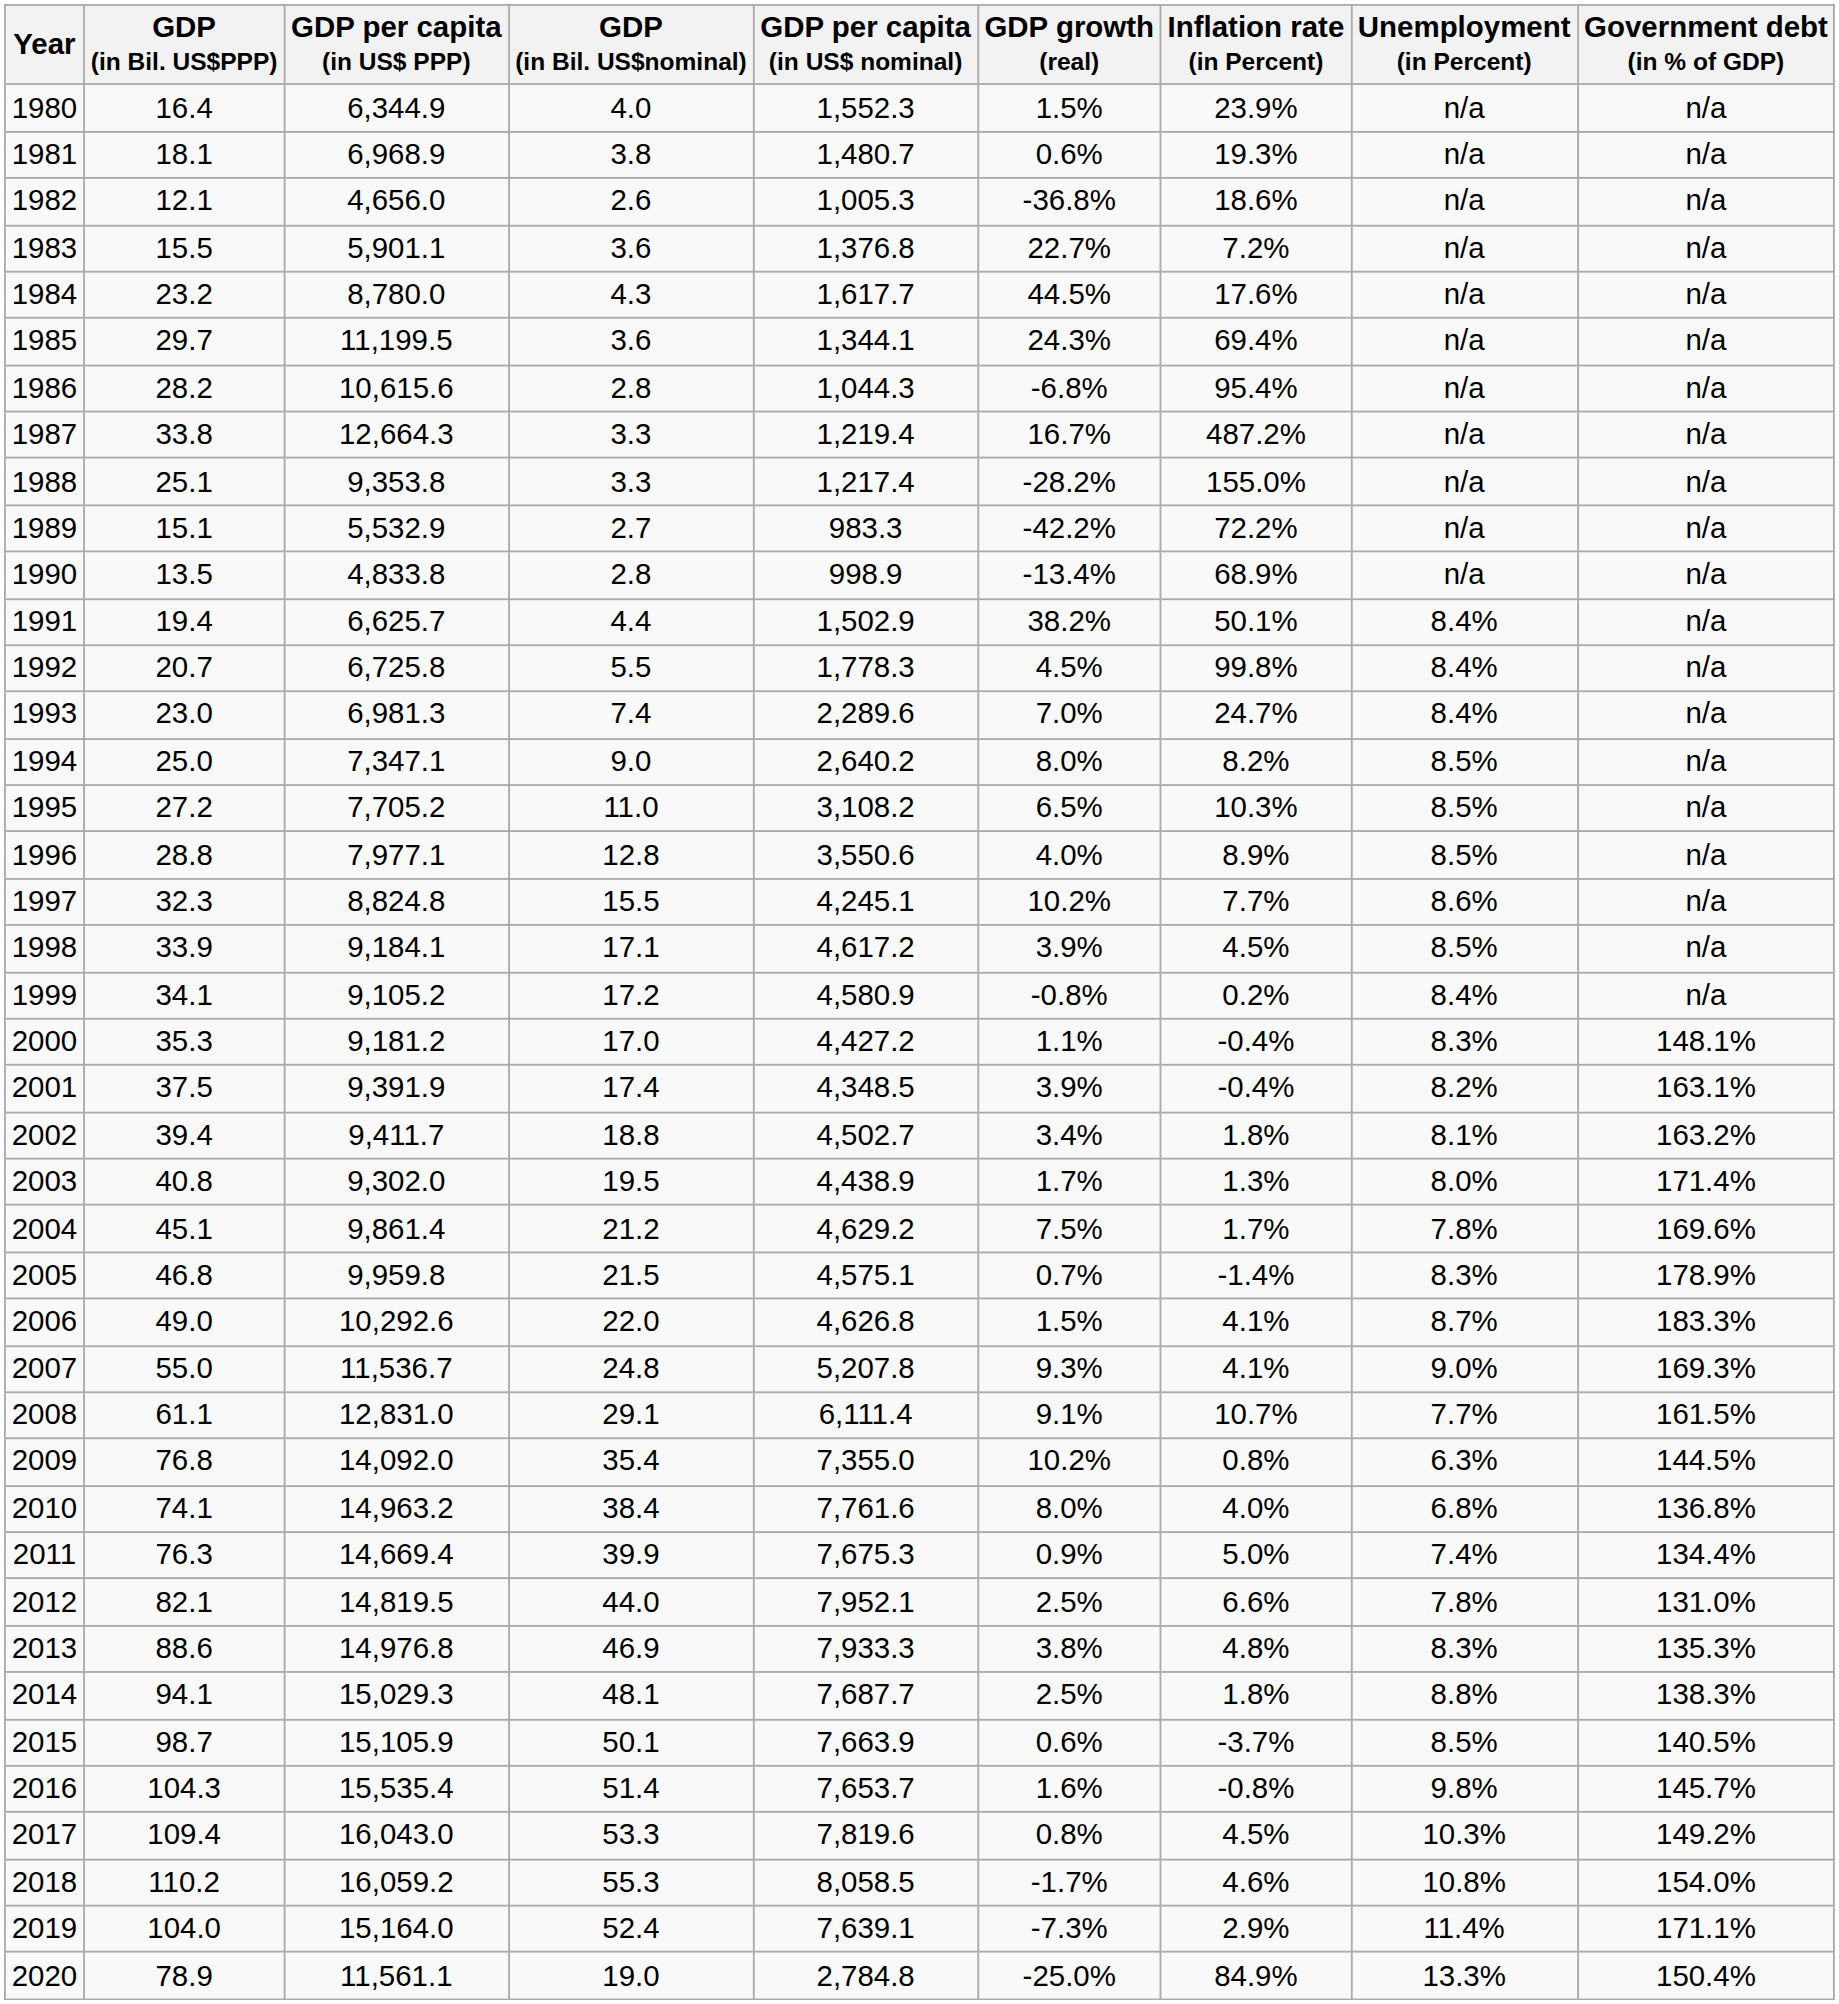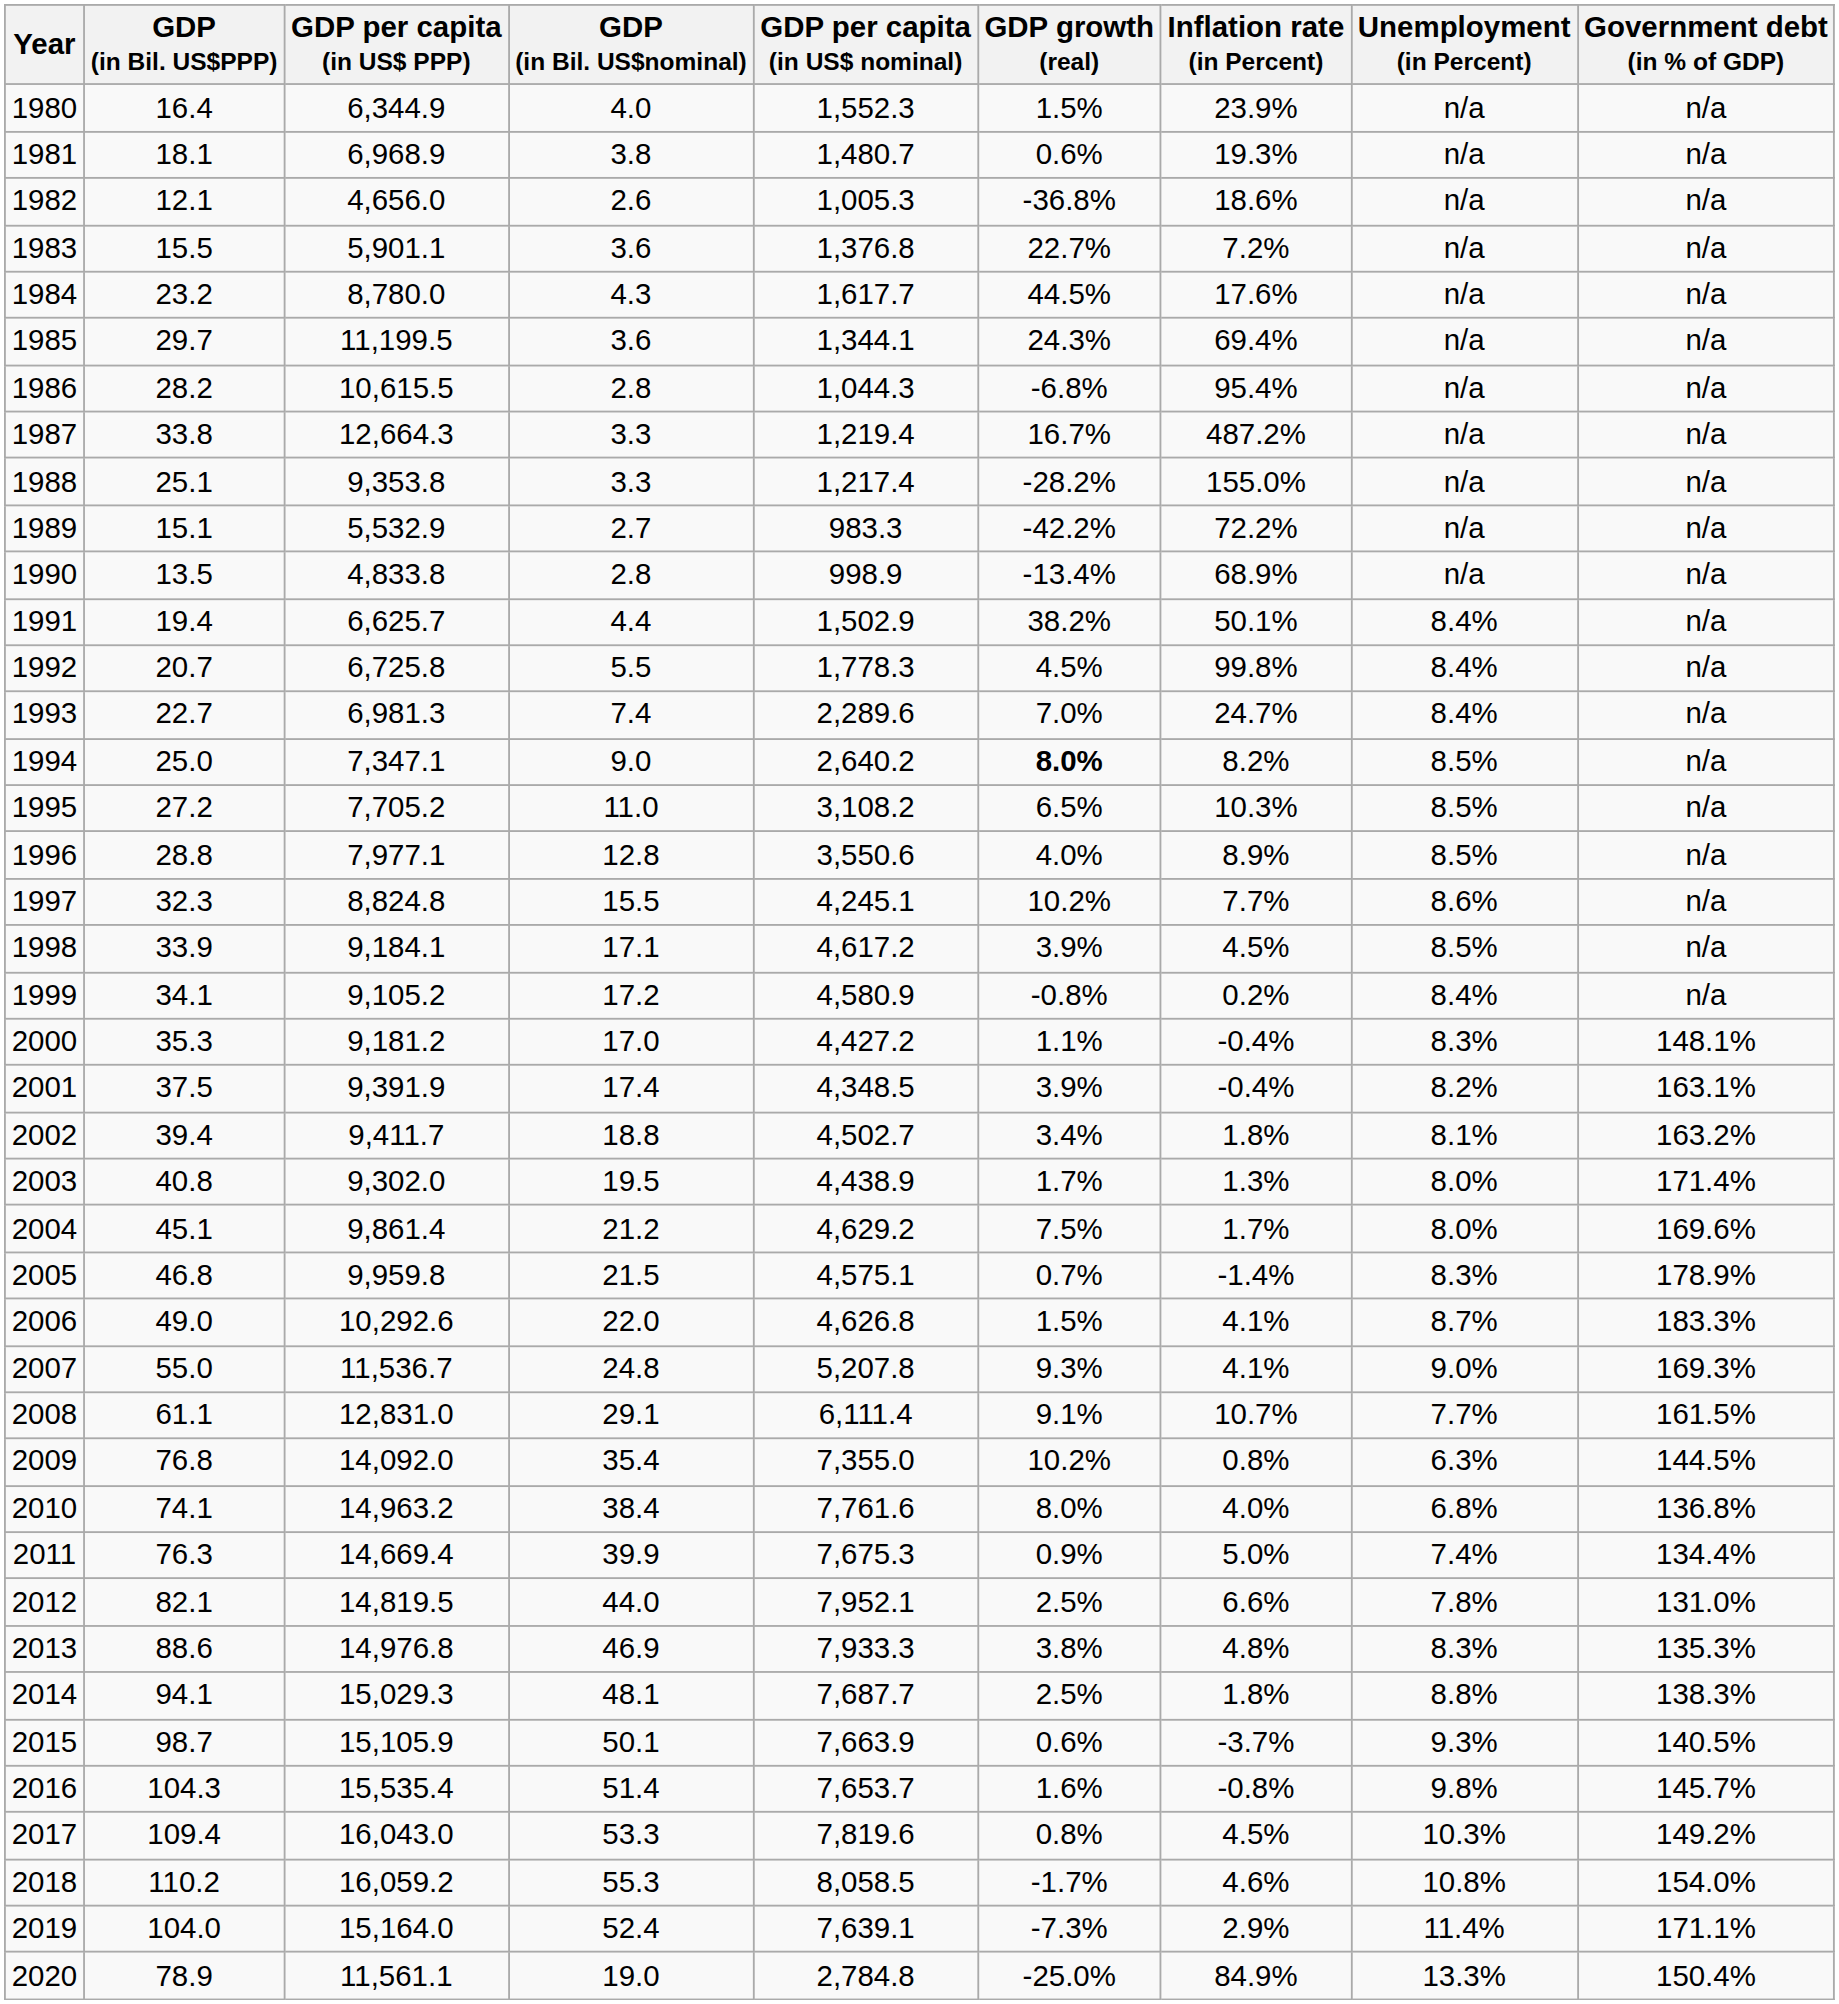1986 | GDP per capita (in US$ PPP): 10,615.6 -> 10,615.5
1993 | GDP (in Bil. US$PPP): 23.0 -> 22.7
1994 | GDP growth (real): normal -> bold
2004 | Unemployment (in Percent): 7.8% -> 8.0%
2015 | Unemployment (in Percent): 8.5% -> 9.3%
